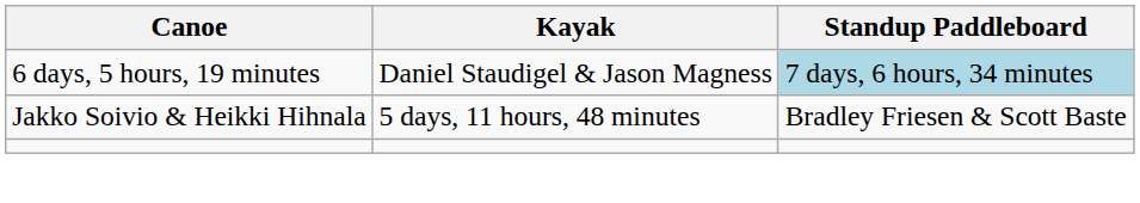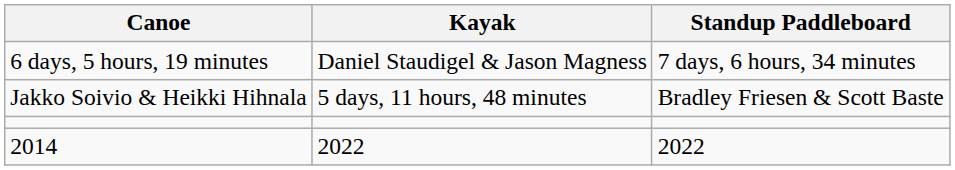6 days, 5 hours, 19 minutes | Standup Paddleboard: lightblue background -> no background
+ row: 2014 | 2022 | 2022
